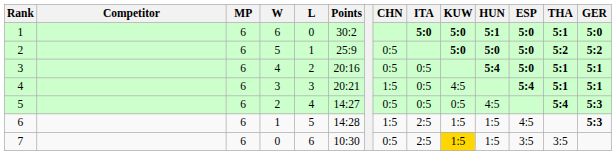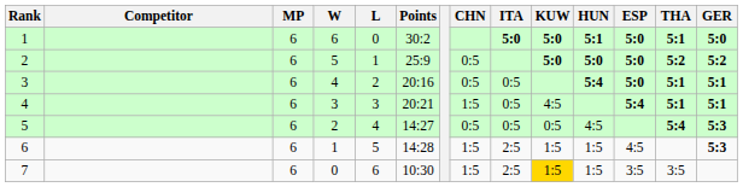7 | CHN: 0:5 -> 1:5
